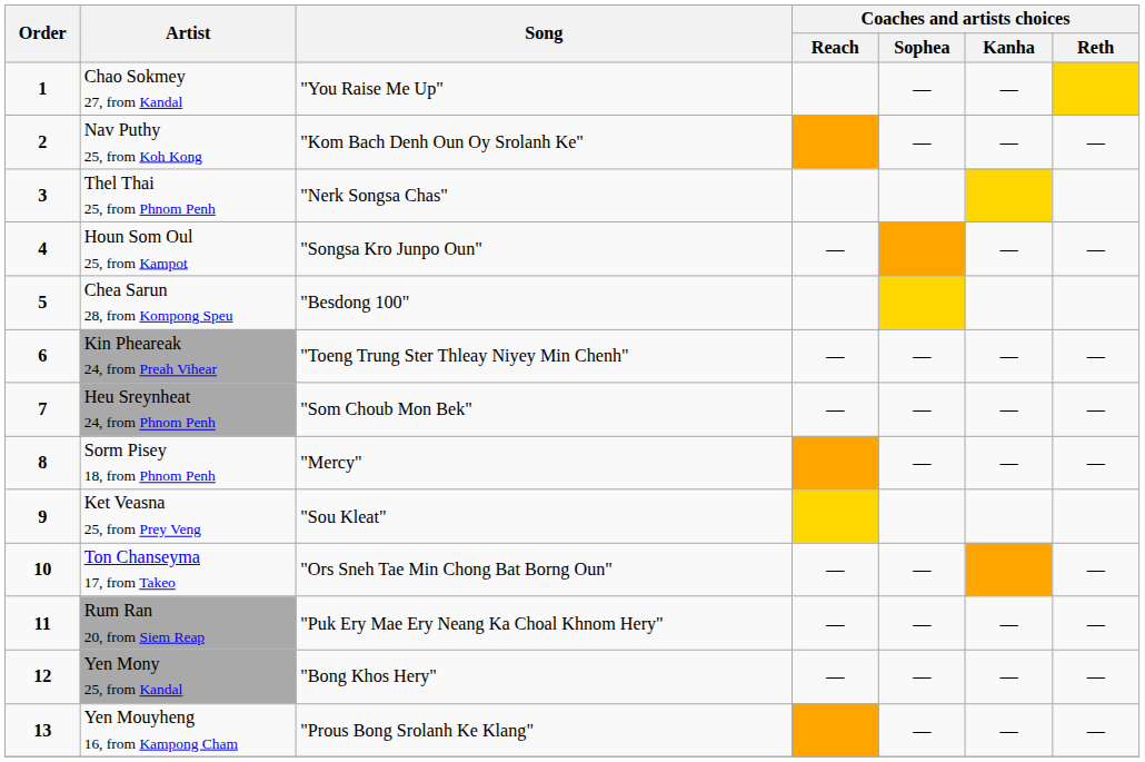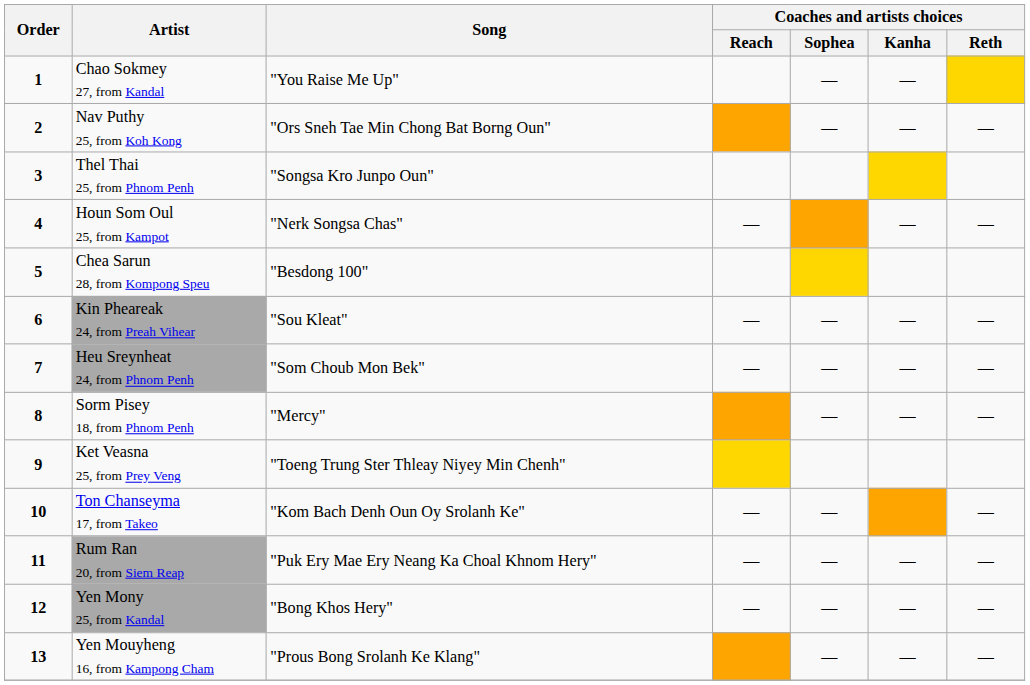Nav Puthy 25, from Koh Kong | Song: "Kom Bach Denh Oun Oy Srolanh Ke" -> "Ors Sneh Tae Min Chong Bat Borng Oun"
Thel Thai 25, from Phnom Penh | Song: "Nerk Songsa Chas" -> "Songsa Kro Junpo Oun"
Houn Som Oul 25, from Kampot | Song: "Songsa Kro Junpo Oun" -> "Nerk Songsa Chas"
Kin Pheareak 24, from Preah Vihear | Song: "Toeng Trung Ster Thleay Niyey Min Chenh" -> "Sou Kleat"
Ket Veasna 25, from Prey Veng | Song: "Sou Kleat" -> "Toeng Trung Ster Thleay Niyey Min Chenh"
Ton Chanseyma 17, from Takeo | Song: "Ors Sneh Tae Min Chong Bat Borng Oun" -> "Kom Bach Denh Oun Oy Srolanh Ke"
